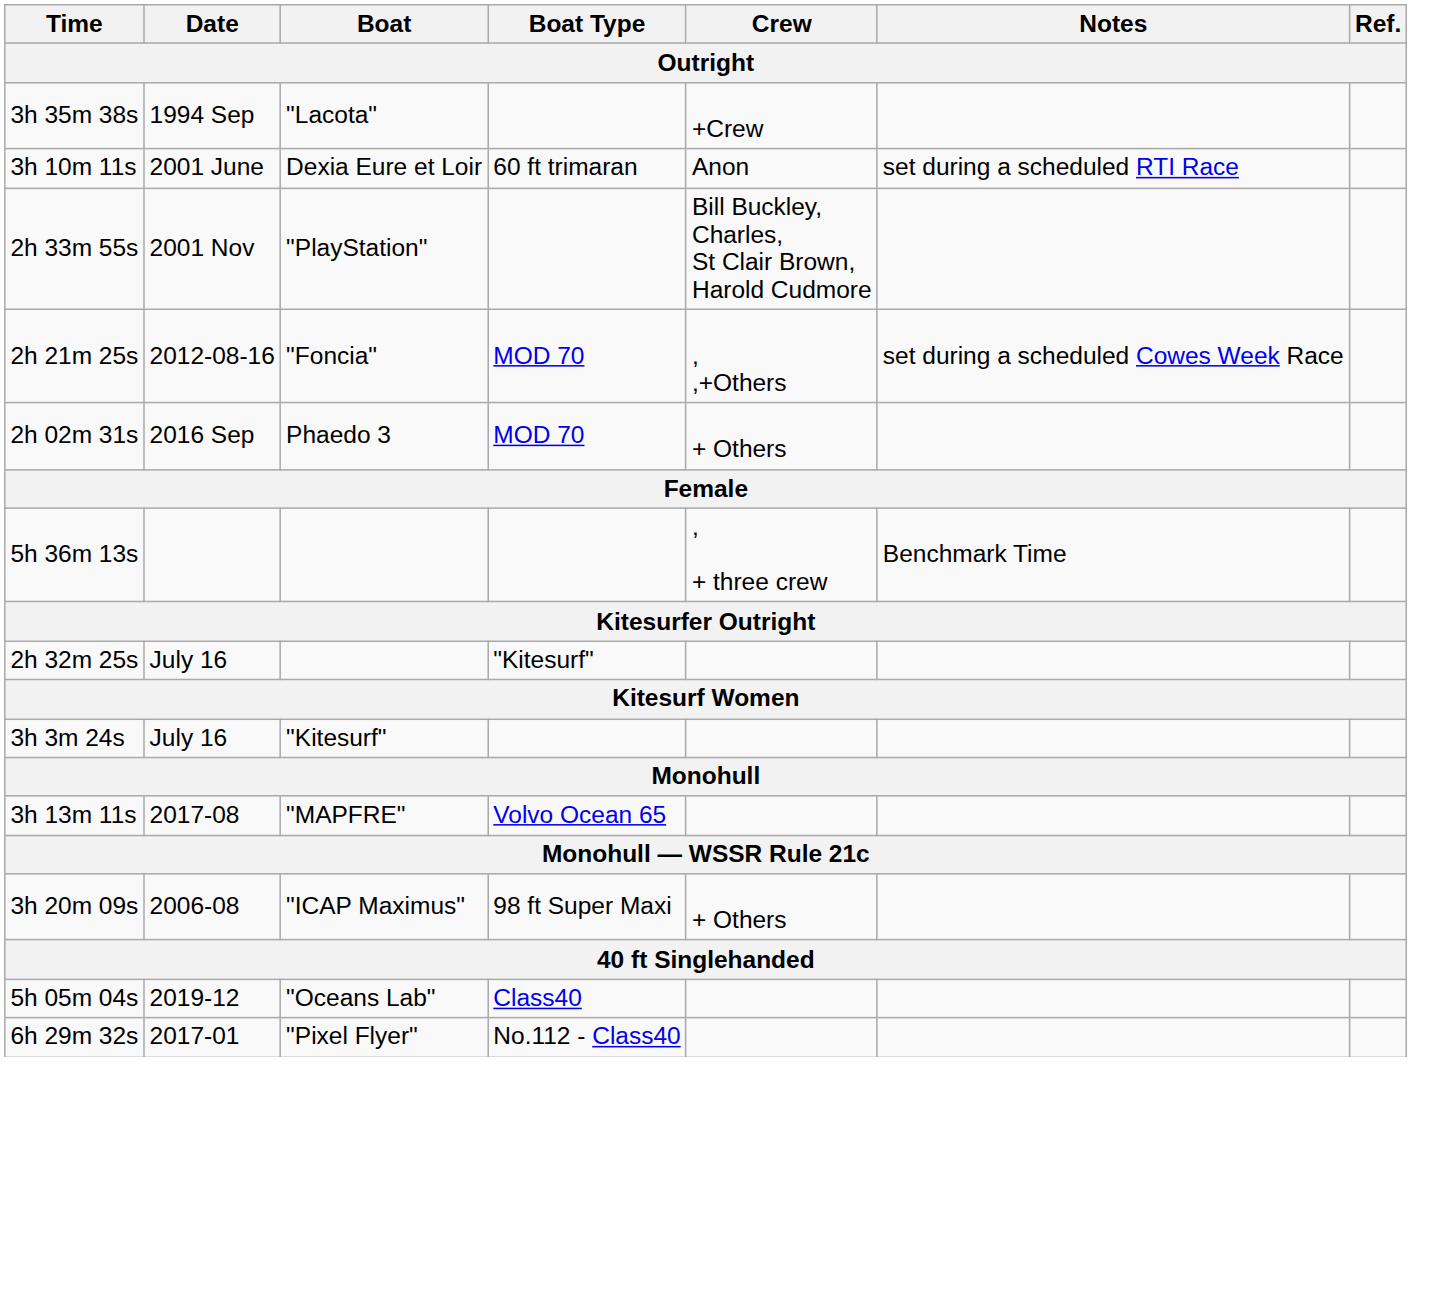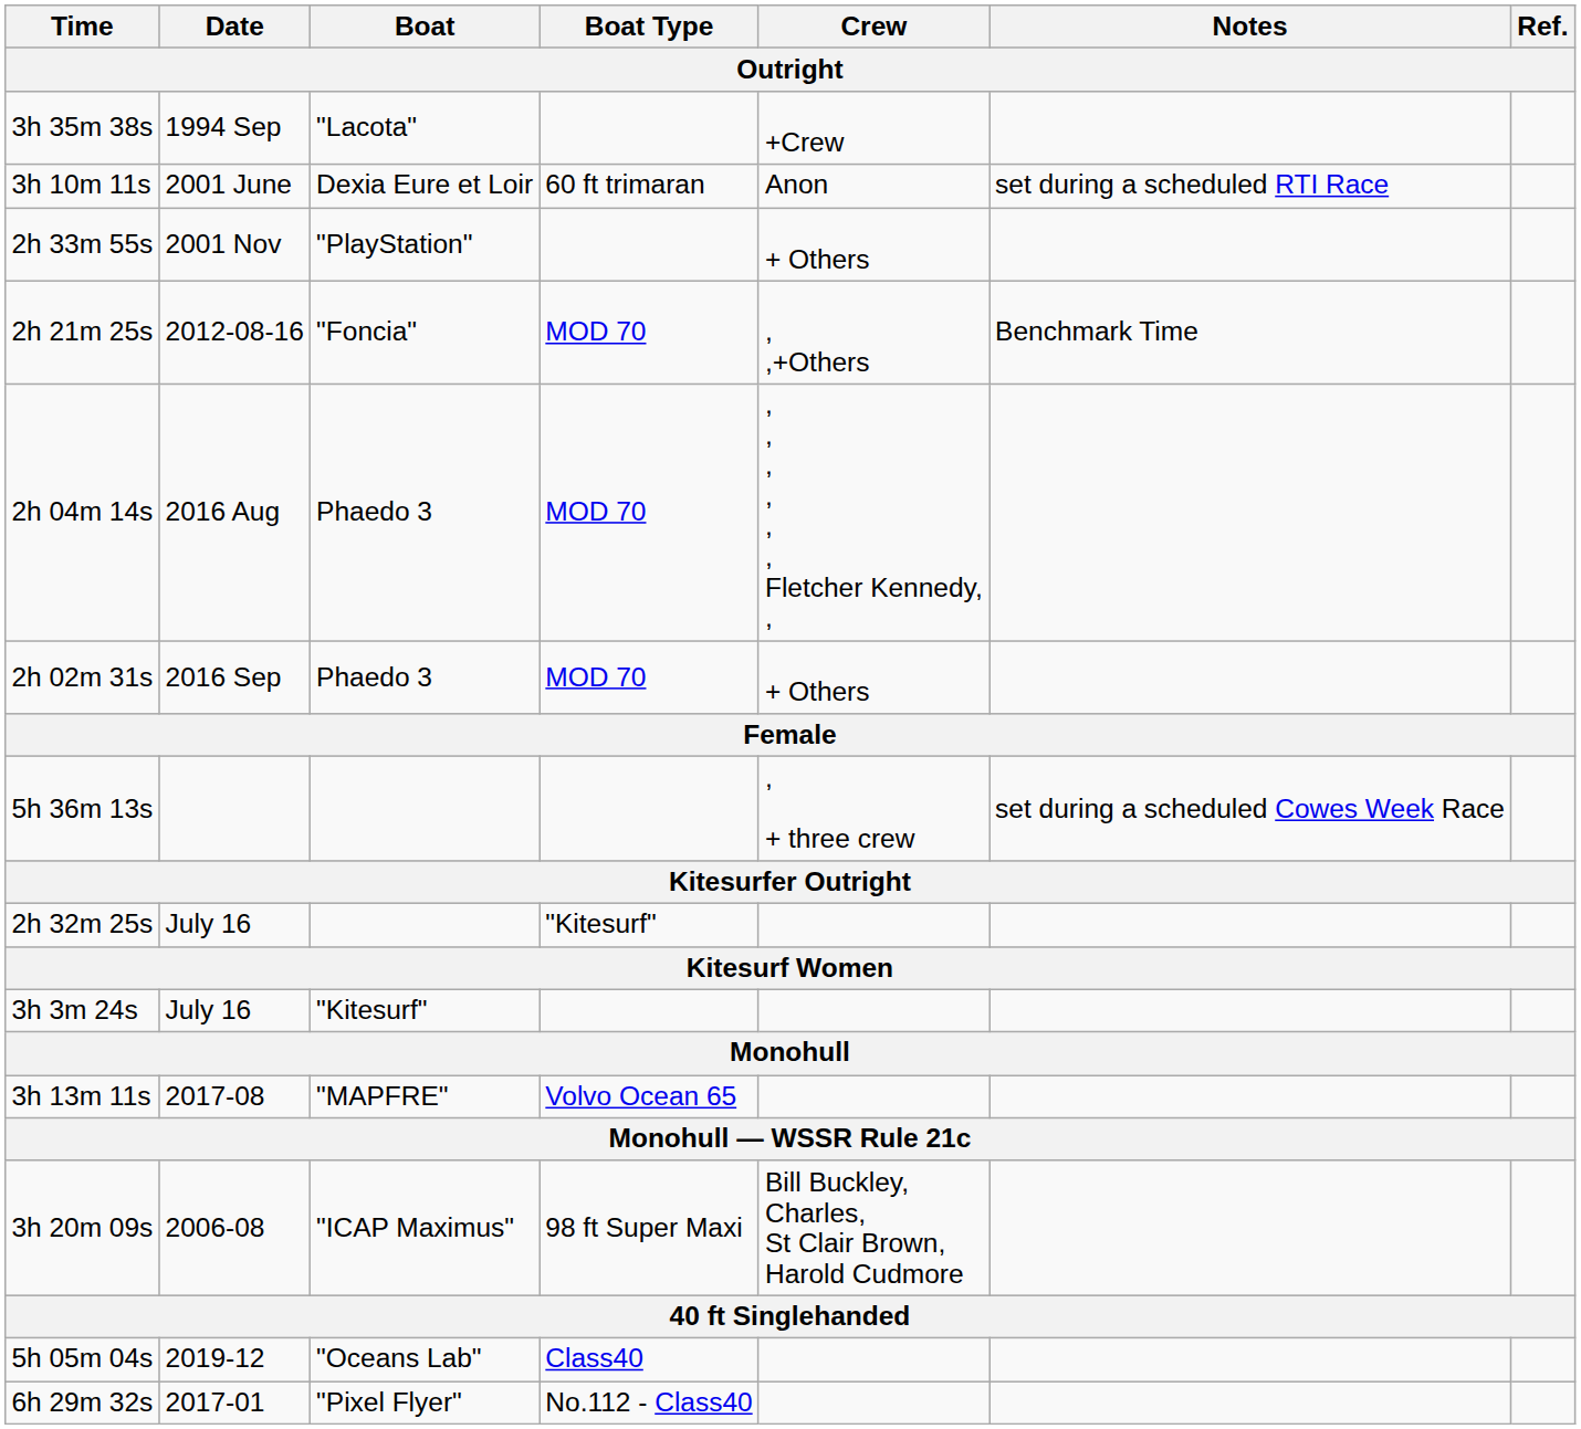2h 33m 55s | Crew: Bill Buckley, Charles, St Clair Brown, Harold Cudmore -> + Others
2h 21m 25s | Notes: set during a scheduled Cowes Week Race -> Benchmark Time
+ row: 2h 04m 14s | 2016 Aug | Phaedo 3 | MOD 70 | , , , , , , Fletcher Kennedy, ,
5h 36m 13s | Notes: Benchmark Time -> set during a scheduled Cowes Week Race
3h 20m 09s | Crew: + Others -> Bill Buckley, Charles, St Clair Brown, Harold Cudmore
